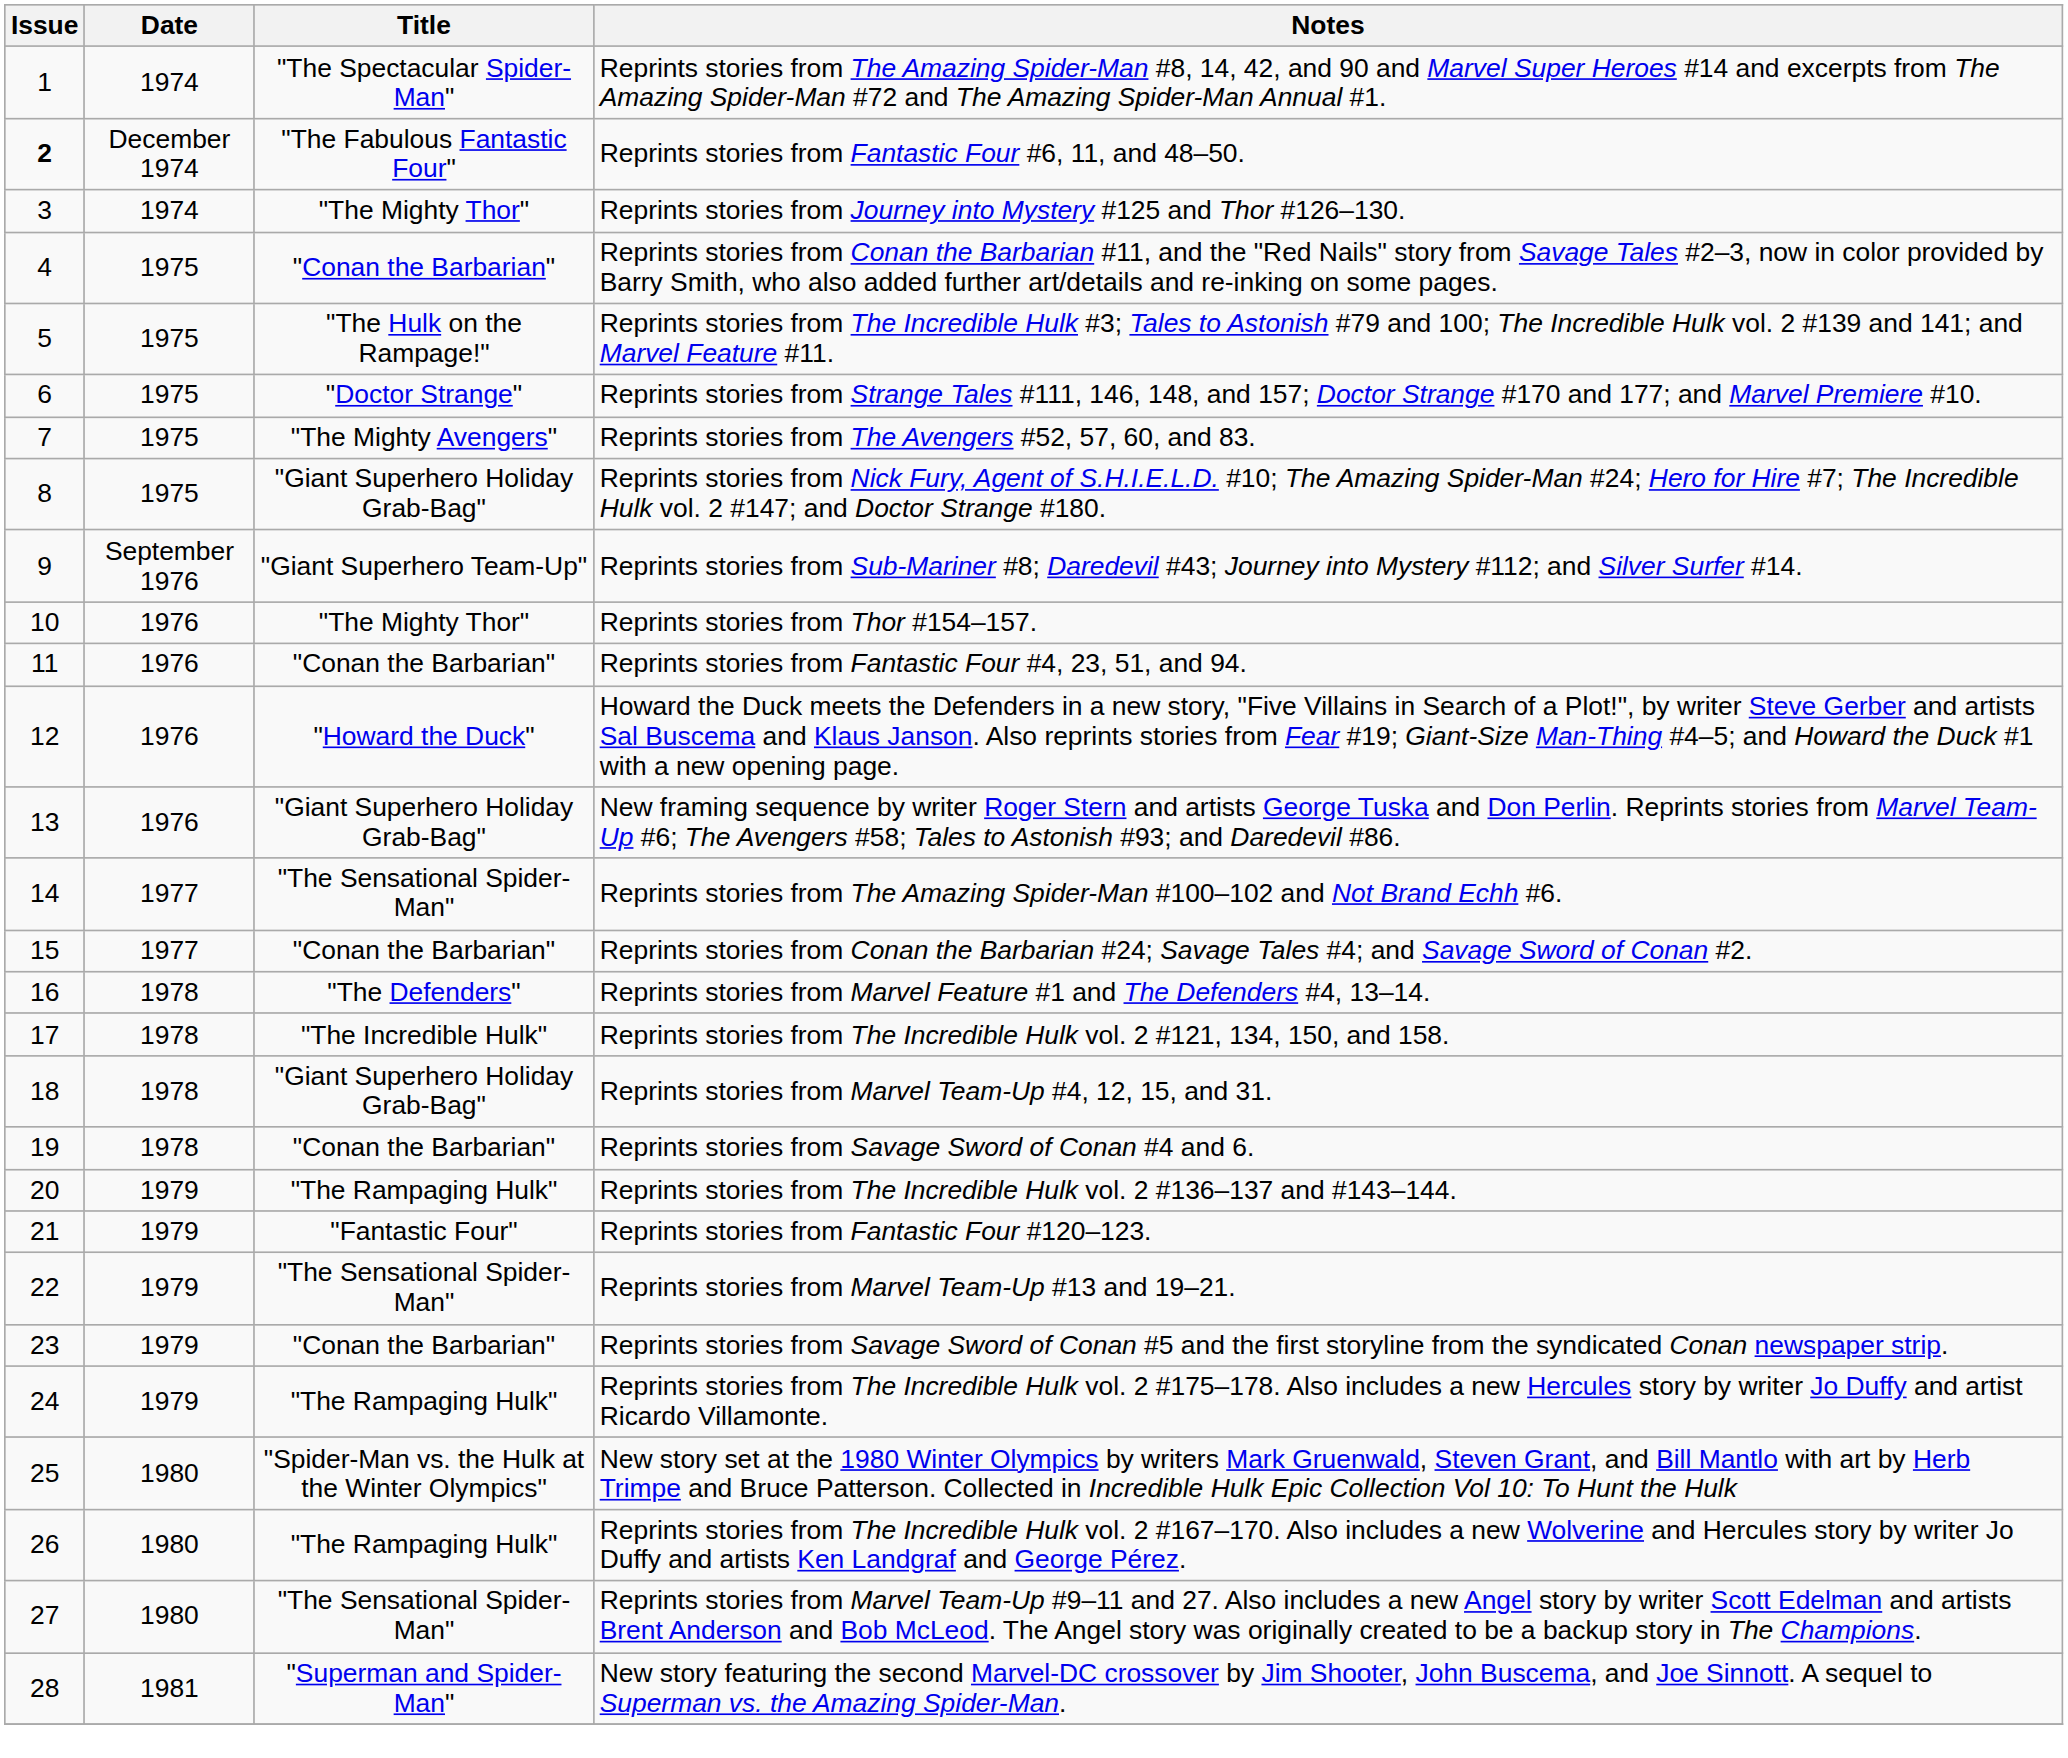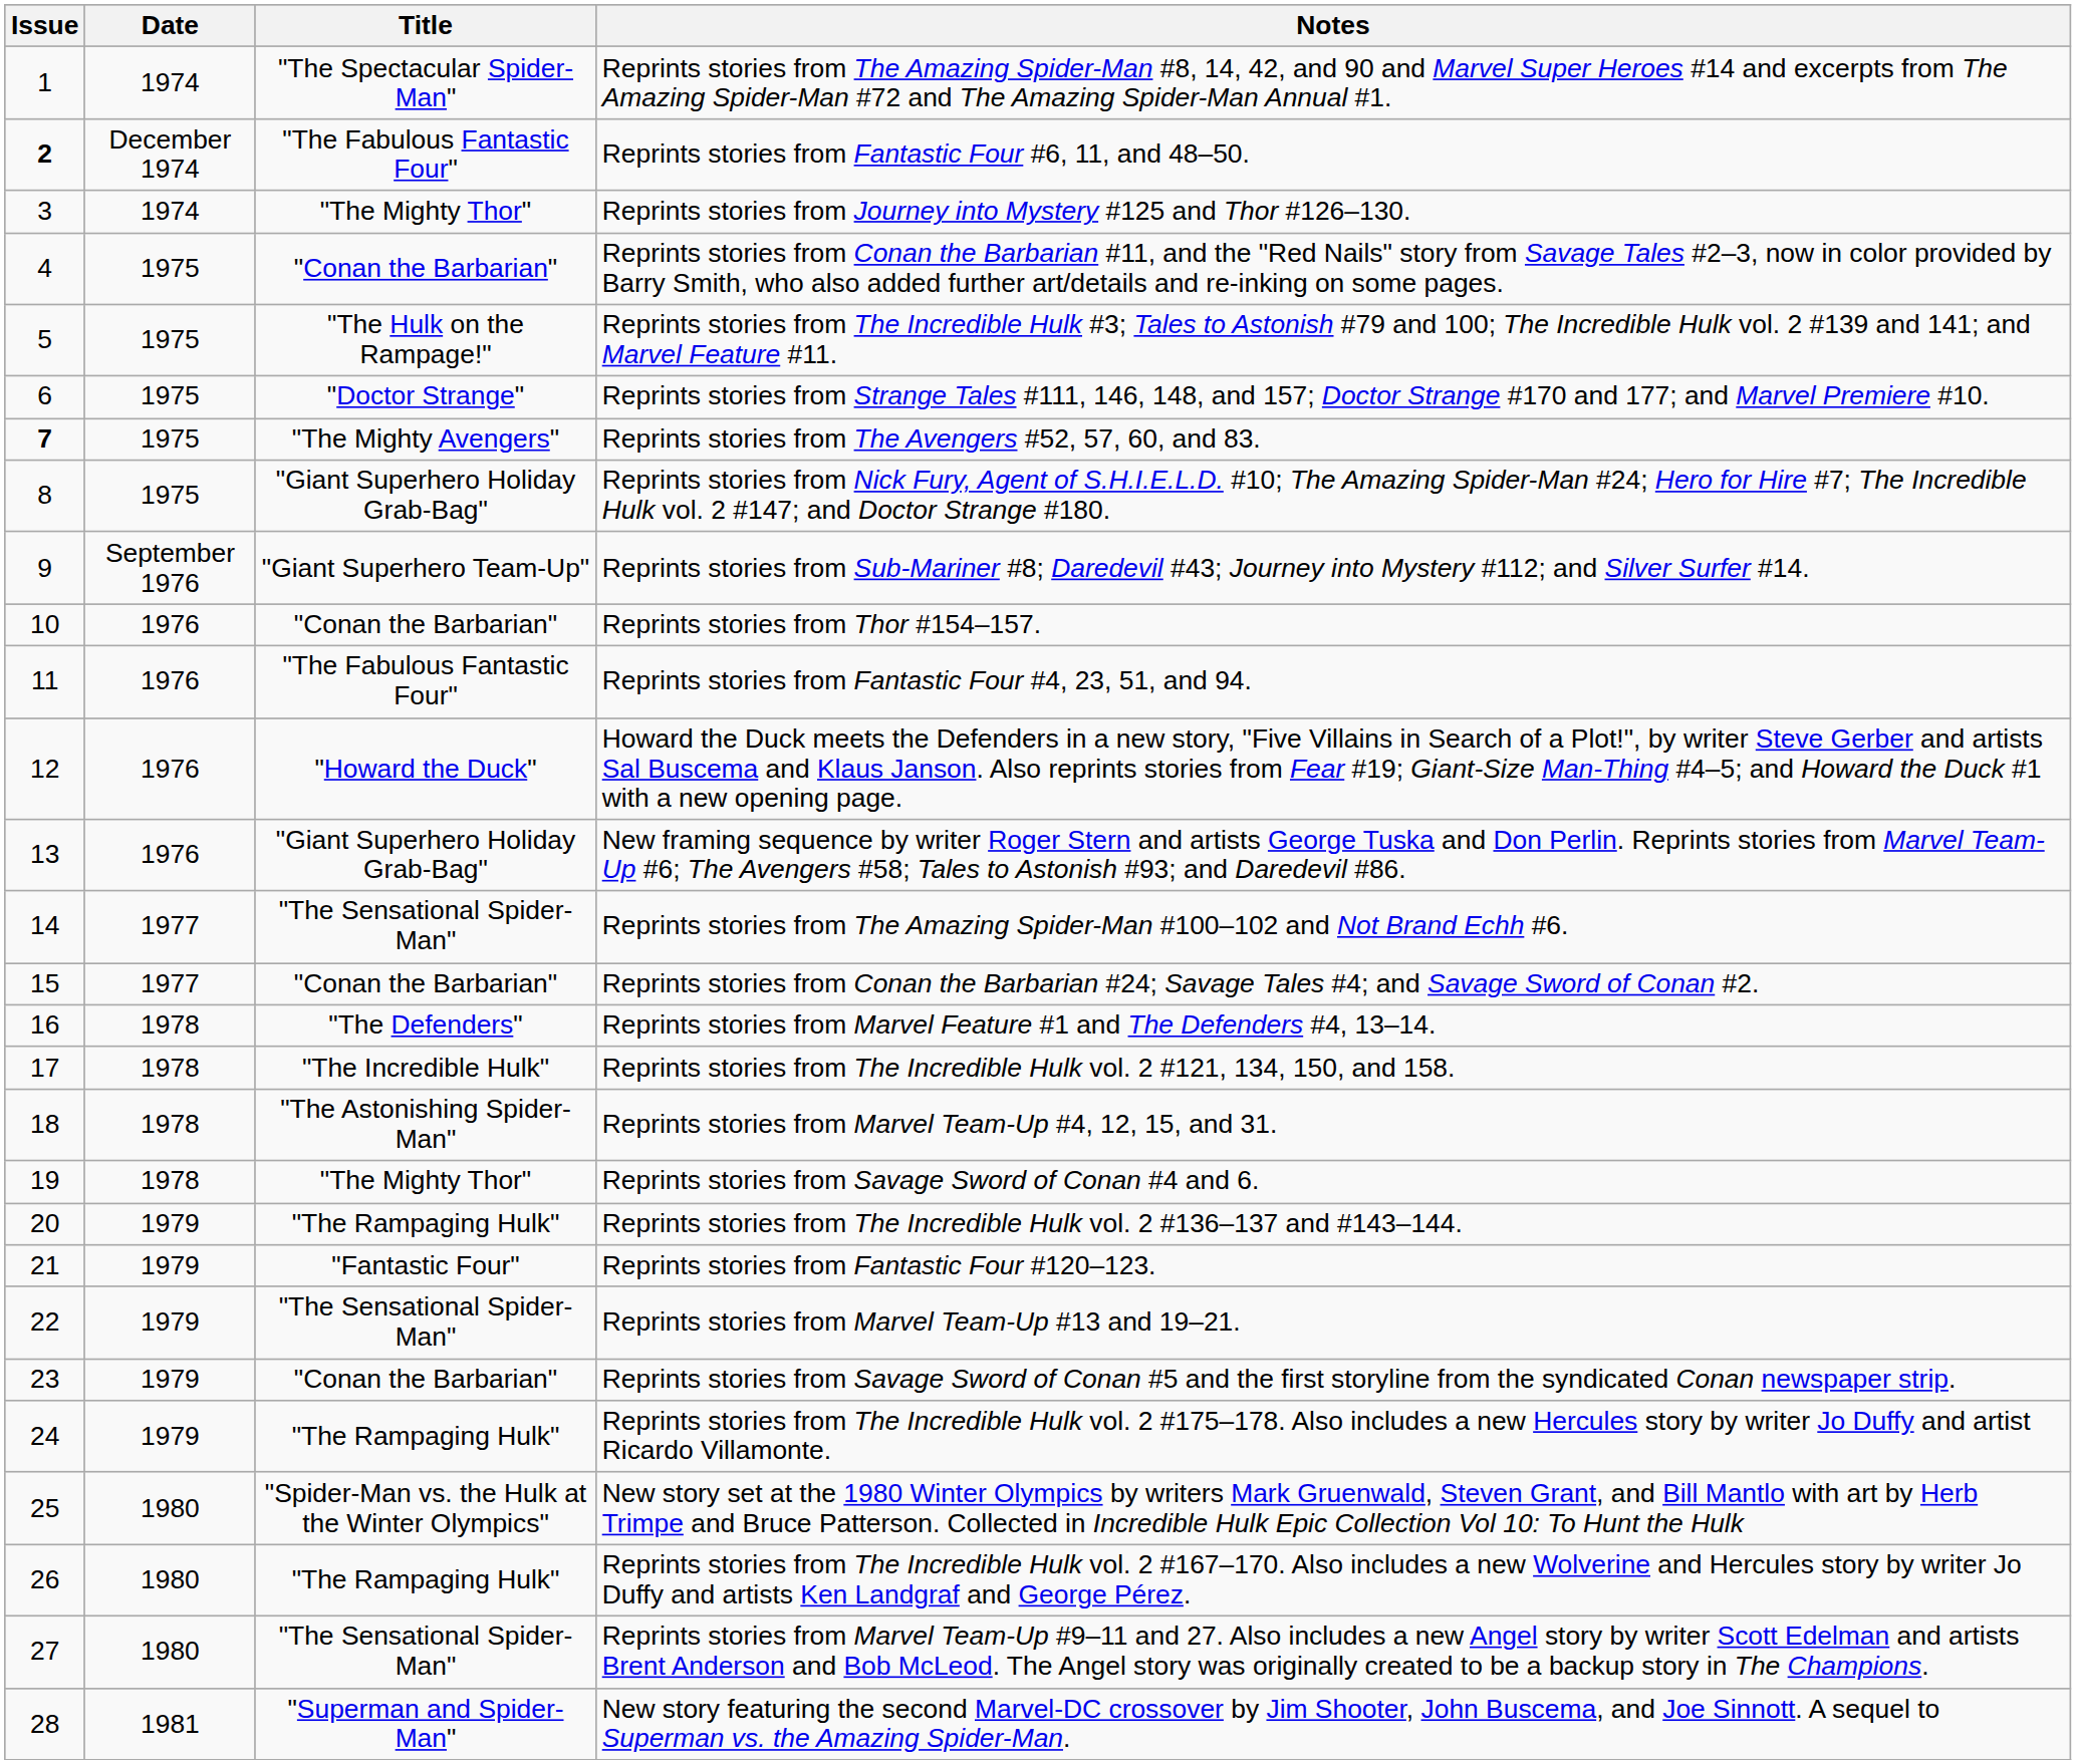Reprints stories from The Avengers #52, 57, 60, and 83. | Issue: normal -> bold
Reprints stories from Thor #154–157. | Title: "The Mighty Thor" -> "Conan the Barbarian"
Reprints stories from Fantastic Four #4, 23, 51, and 94. | Title: "Conan the Barbarian" -> "The Fabulous Fantastic Four"
Reprints stories from Marvel Team-Up #4, 12, 15, and 31. | Title: "Giant Superhero Holiday Grab-Bag" -> "The Astonishing Spider-Man"
Reprints stories from Savage Sword of Conan #4 and 6. | Title: "Conan the Barbarian" -> "The Mighty Thor"
